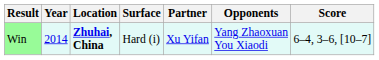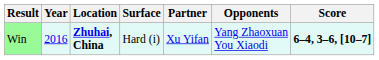Win | Year: 2014 -> 2016
Win | Score: normal -> bold
